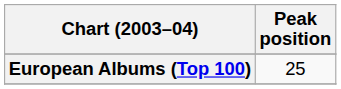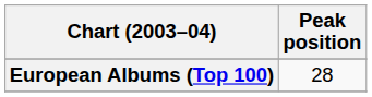European Albums (Top 100) | Peak position: 25 -> 28
